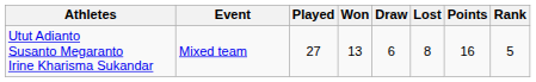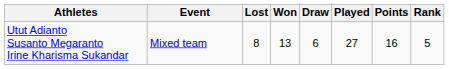columns swapped: Played <-> Lost
